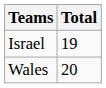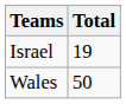Wales | Total: 20 -> 50
